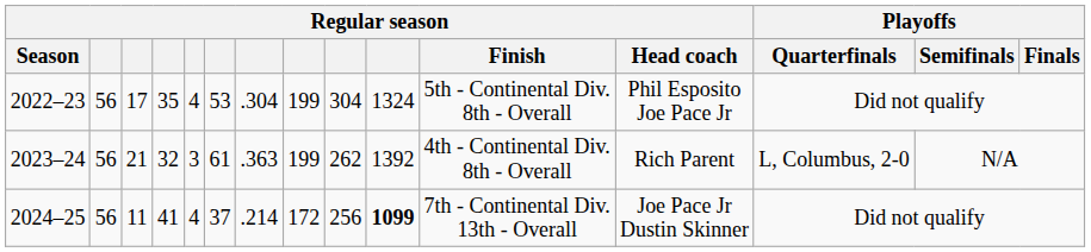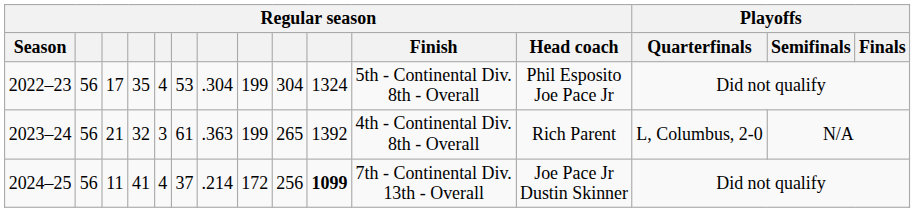2023–24 | column 9: 262 -> 265
